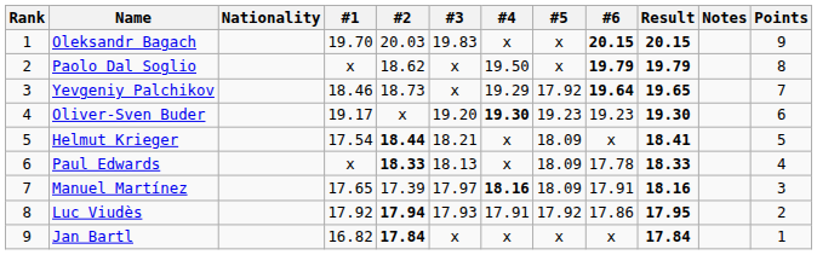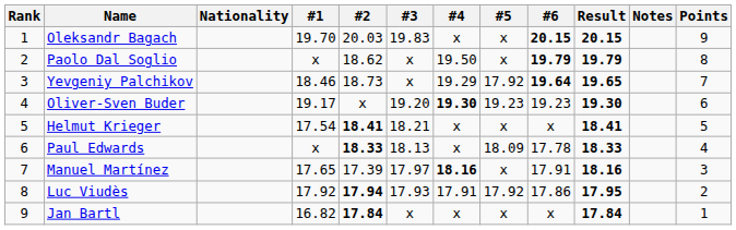Helmut Krieger | #2: 18.44 -> 18.41
Helmut Krieger | #5: 18.09 -> x
Manuel Martínez | #5: 18.09 -> x
